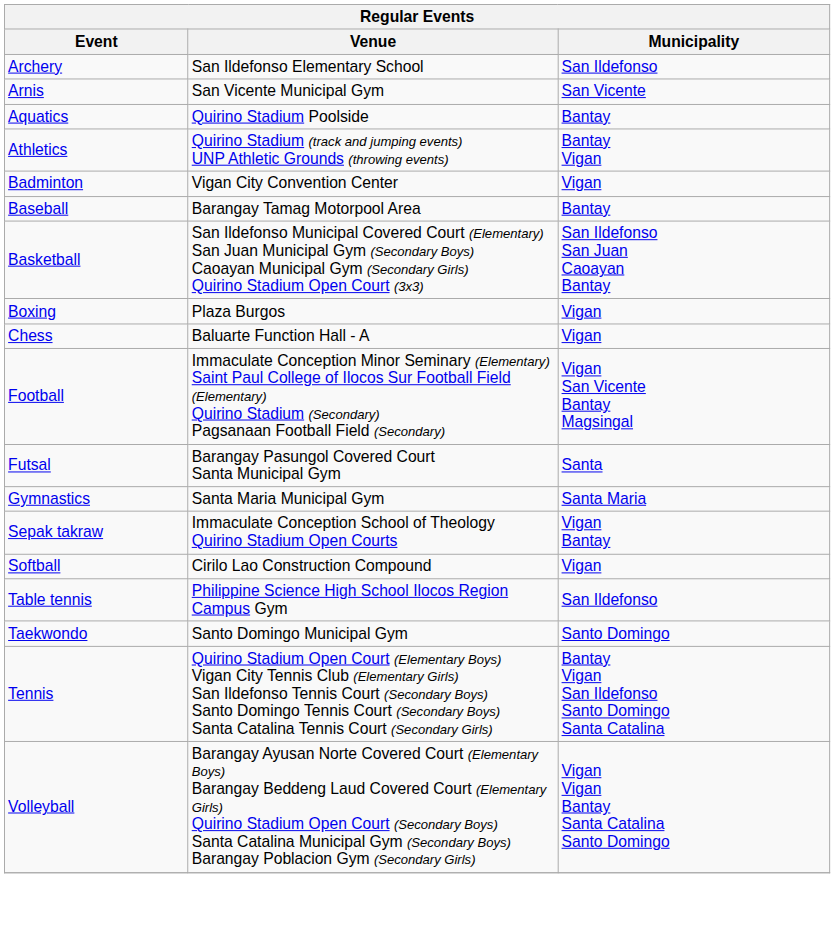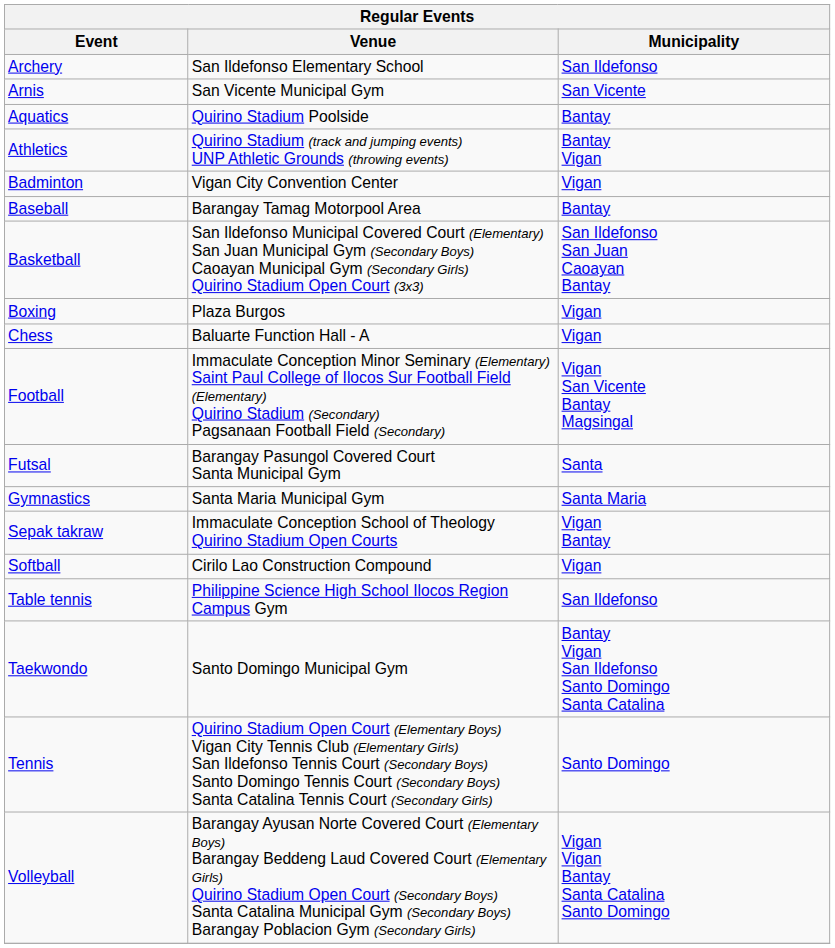Taekwondo | Municipality: Santo Domingo -> Bantay Vigan San Ildefonso Santo Domingo Santa Catalina
Tennis | Municipality: Bantay Vigan San Ildefonso Santo Domingo Santa Catalina -> Santo Domingo
